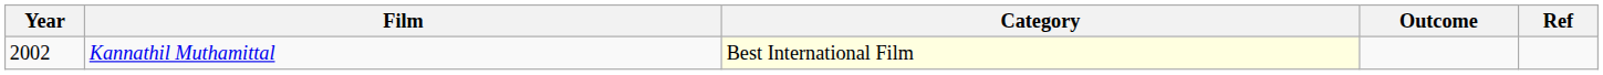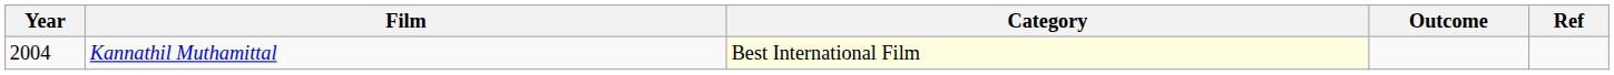Kannathil Muthamittal | Year: 2002 -> 2004
